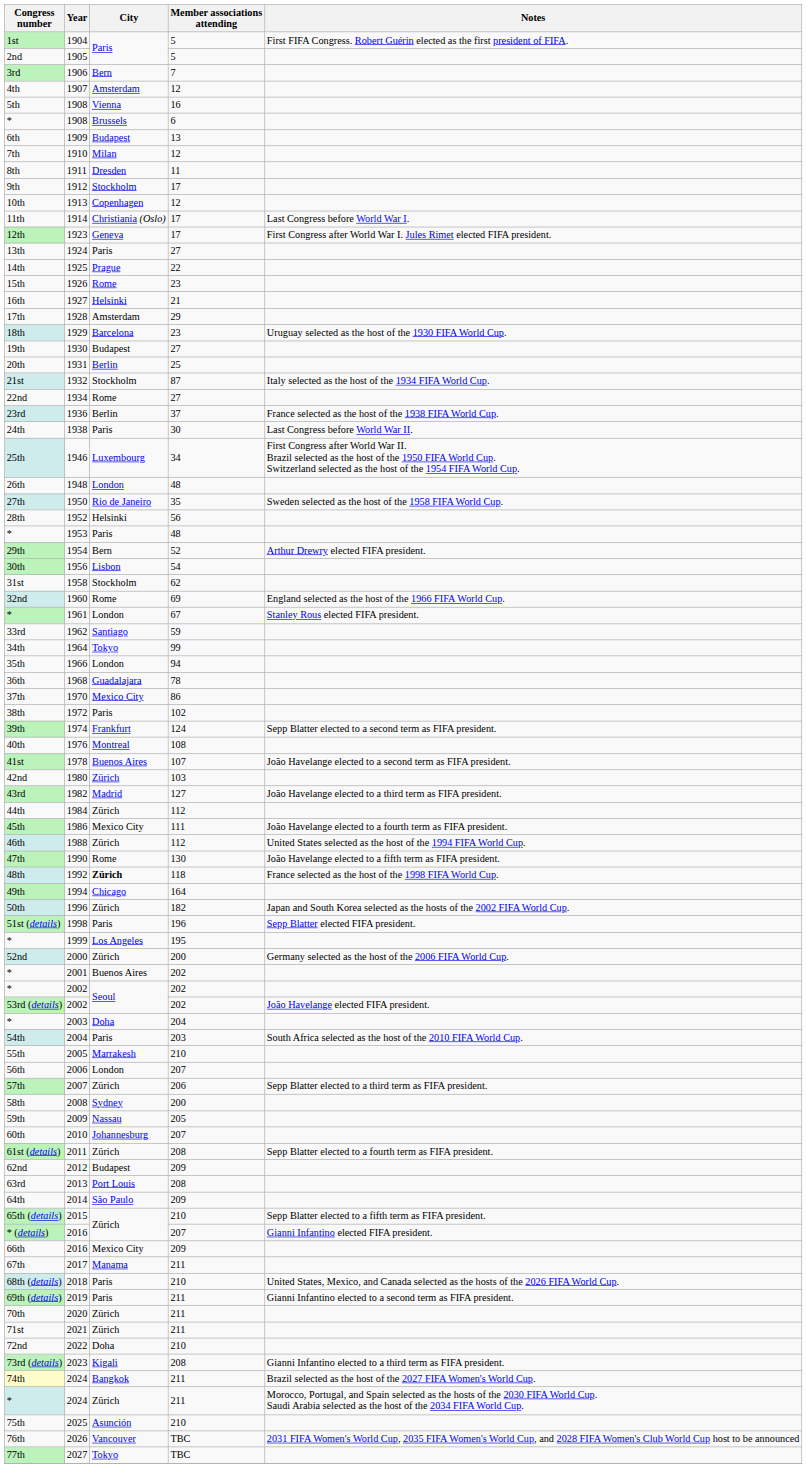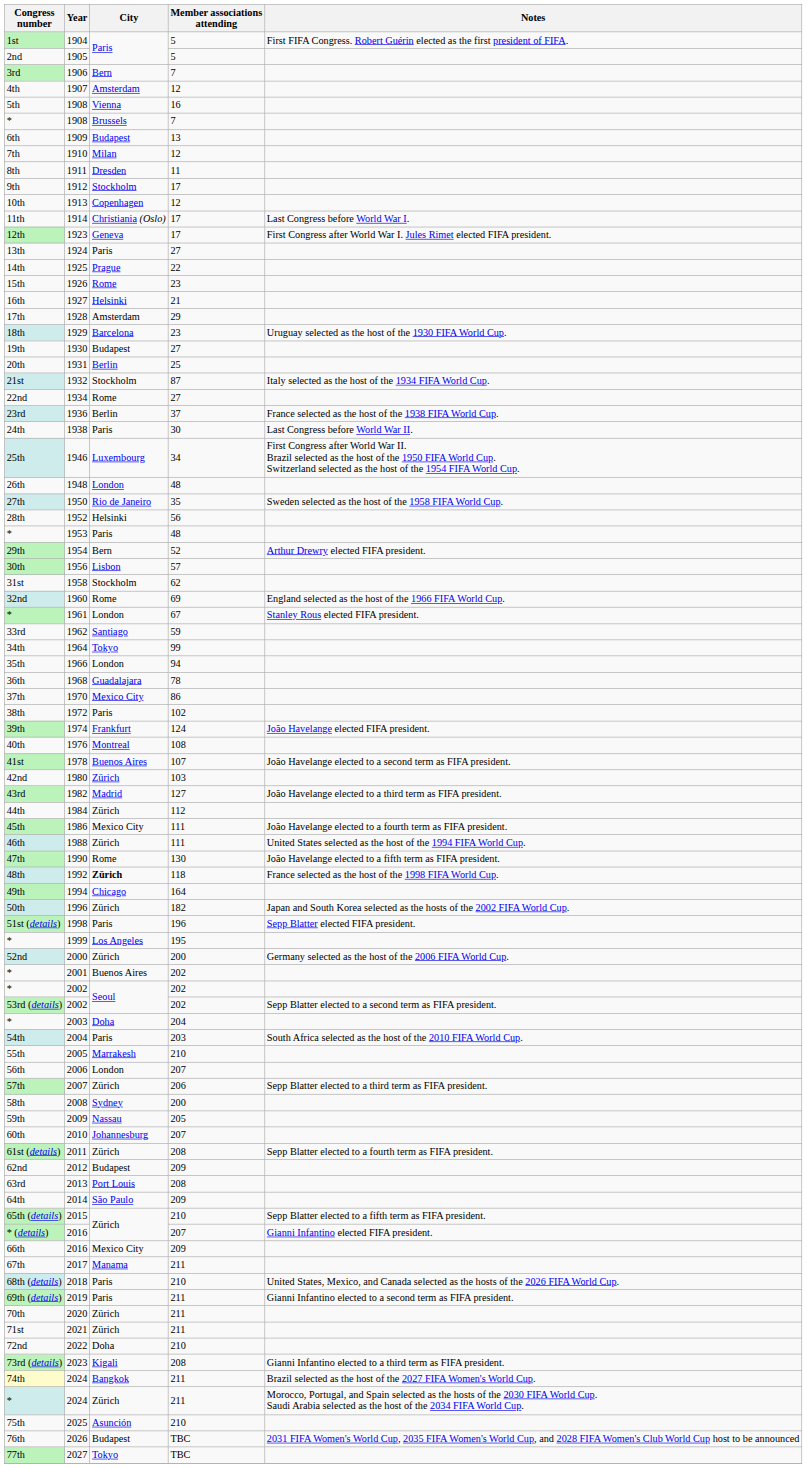* / 1908 | Member associations attending: 6 -> 7
30th | Member associations attending: 54 -> 57
39th | Notes: Sepp Blatter elected to a second term as FIFA president. -> João Havelange elected FIFA president.
46th | Member associations attending: 112 -> 111
53rd (details) | Notes: João Havelange elected FIFA president. -> Sepp Blatter elected to a second term as FIFA president.
76th | City: Vancouver -> Budapest
